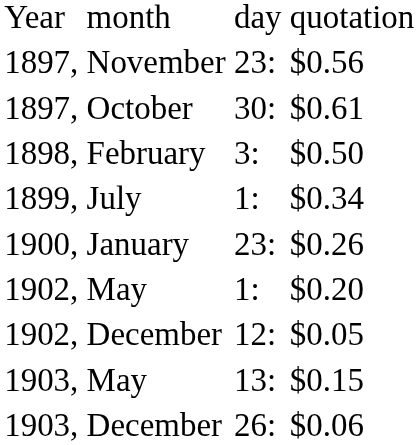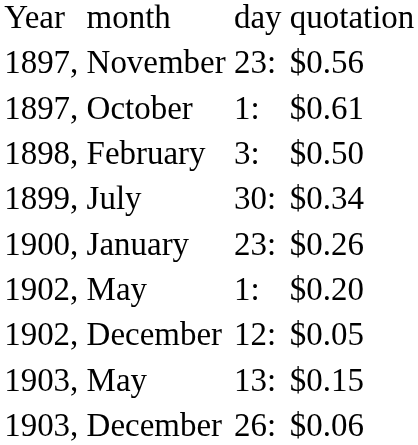$0.61 | column 3: 30: -> 1:
$0.34 | column 3: 1: -> 30:
